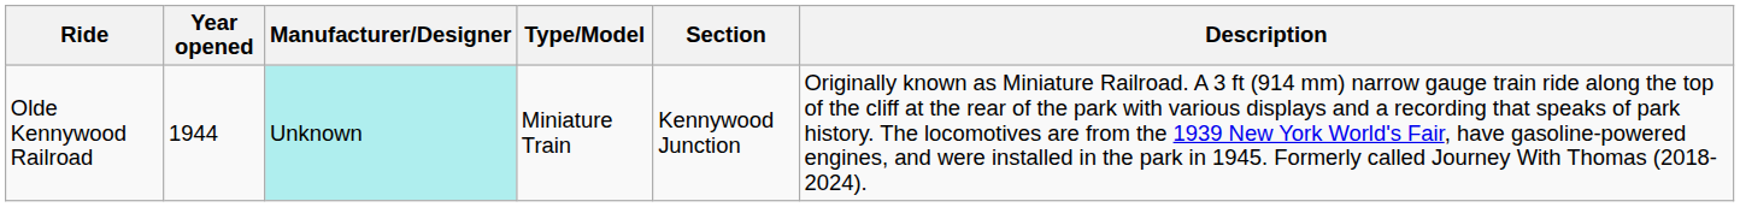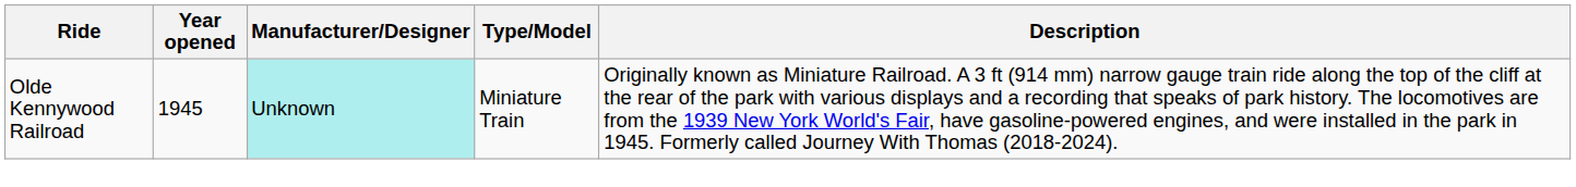- column: Section | Kennywood Junction
Olde Kennywood Railroad | Year opened: 1944 -> 1945
